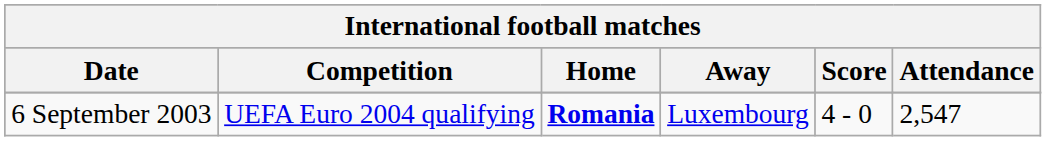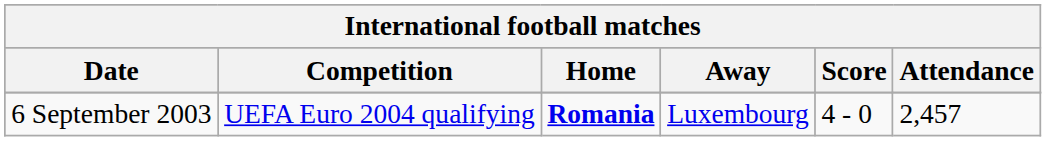6 September 2003 | Attendance: 2,547 -> 2,457
